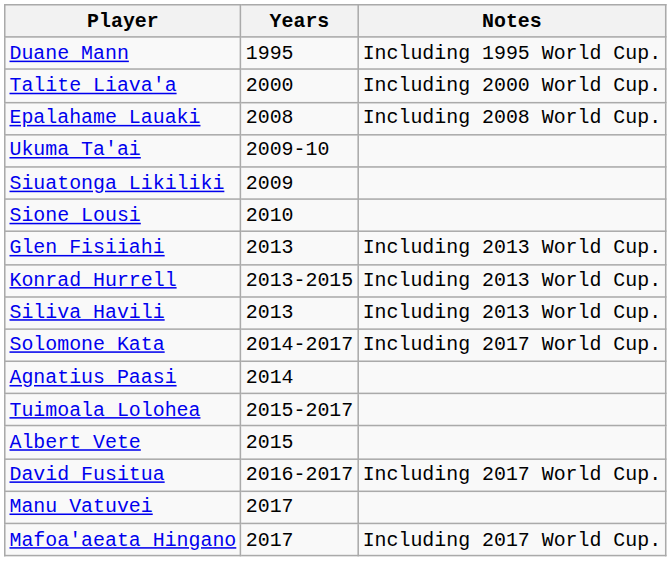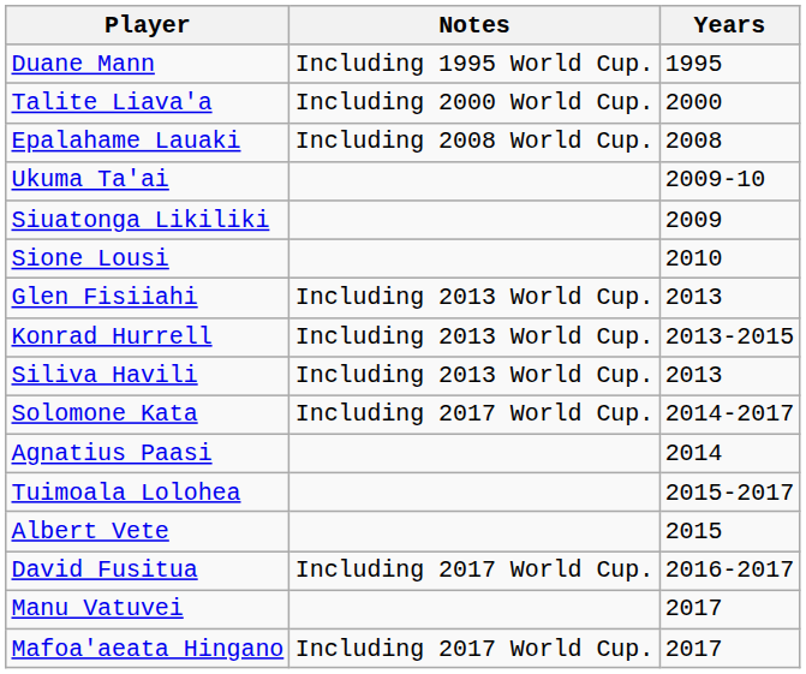columns swapped: Years <-> Notes
